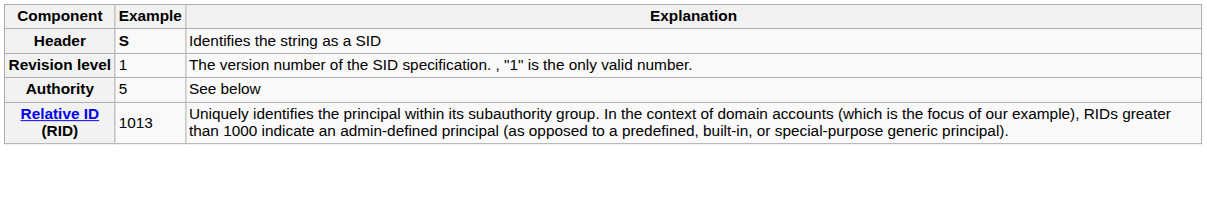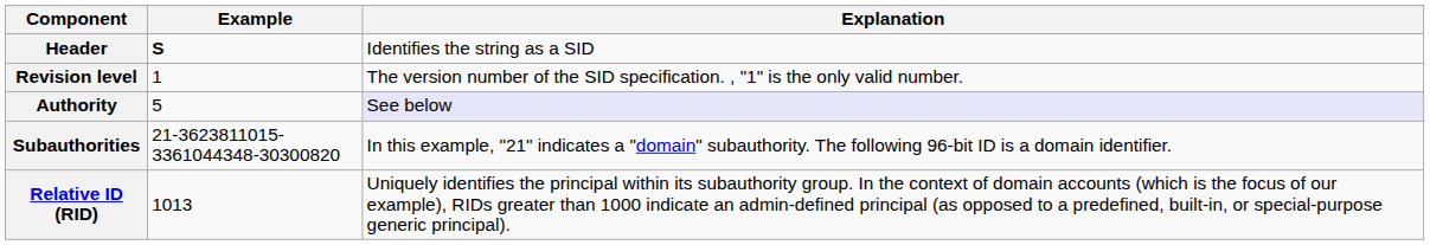Authority | Explanation: no background -> lavender background
+ row: Subauthorities | 21-3623811015-3361044348-30300820 | In this example, "21" indicates a "domain" subauthority. The following 96-bit ID is a domain identifier.
